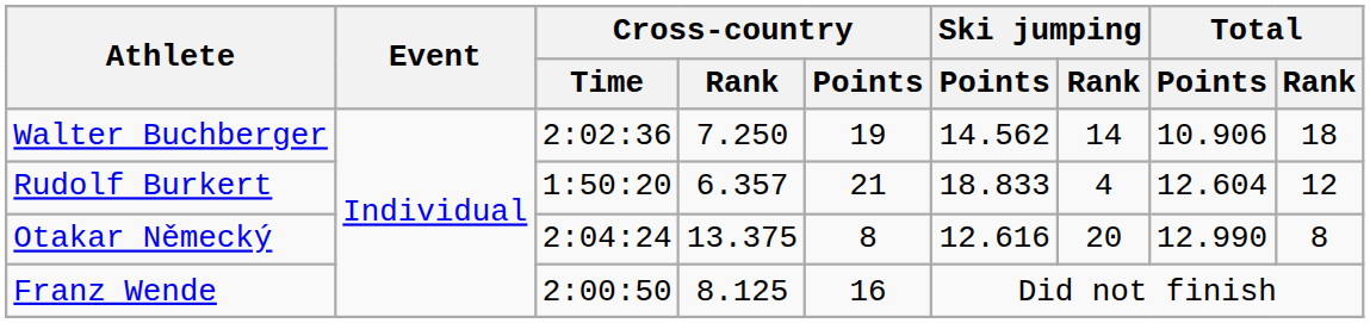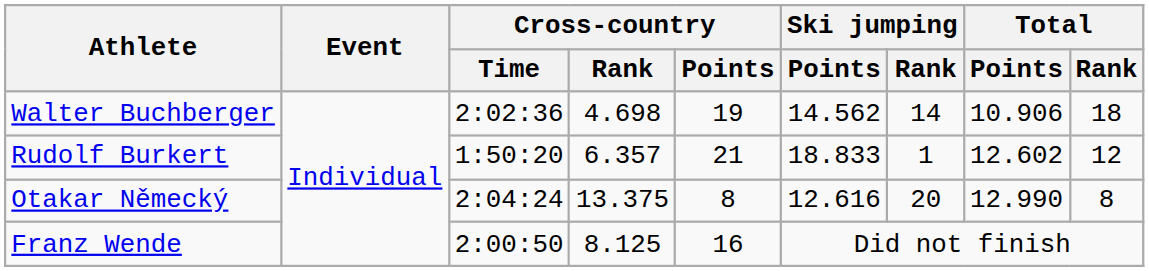Walter Buchberger | Cross-country / Rank: 7.250 -> 4.698
Rudolf Burkert | Ski jumping / Rank: 4 -> 1
Rudolf Burkert | Total / Points: 12.604 -> 12.602
